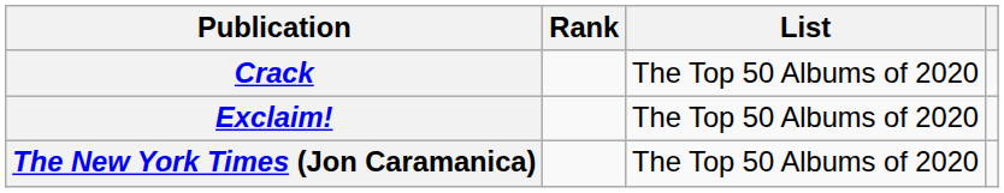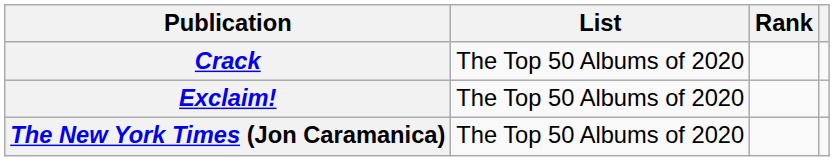columns swapped: List <-> Rank
